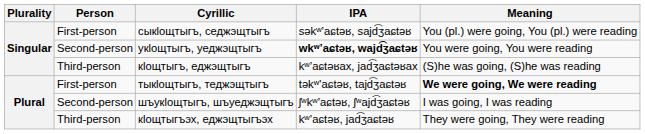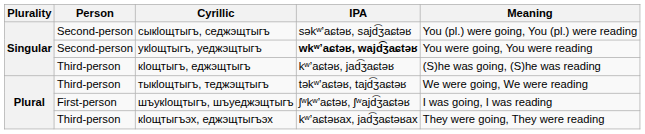сыкӏощтыгъ, седжэщтыгъ | Person: First-person -> Second-person
кӏощтыгъ, еджэщтыгъ | IPA: kʷʼaɕtəʁax, jad͡ʒaɕtəʁax -> kʷʼaɕtəʁ, jad͡ʒaɕtəʁ
тыкӏощтыгъ, теджэщтыгъ | Person: First-person -> Third-person
тыкӏощтыгъ, теджэщтыгъ | Meaning: bold -> normal
шъукӏощтыгъ, шъуеджэщтыгъ | Person: Second-person -> First-person
кӏощтыгъэх, еджэщтыгъэх | IPA: kʷʼaɕtəʁ, jad͡ʒaɕtəʁ -> kʷʼaɕtəʁax, jad͡ʒaɕtəʁax
